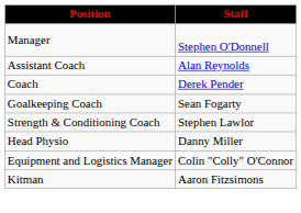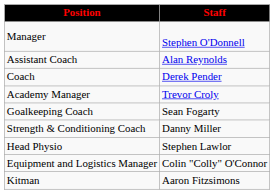+ row: Academy Manager | Trevor Croly
Strength & Conditioning Coach | Staff: Stephen Lawlor -> Danny Miller
Head Physio | Staff: Danny Miller -> Stephen Lawlor
